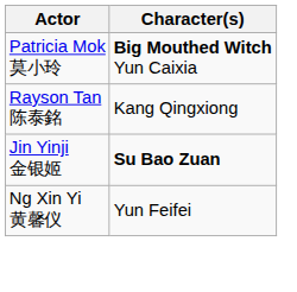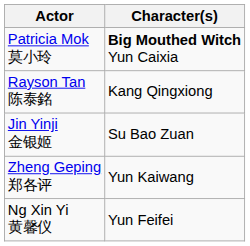Jin Yinji 金银姬 | Character(s): bold -> normal
+ row: Zheng Geping 郑各评 | Yun Kaiwang
